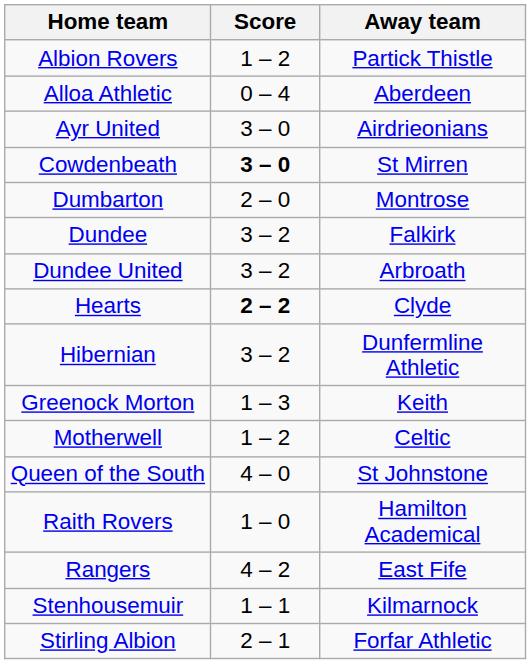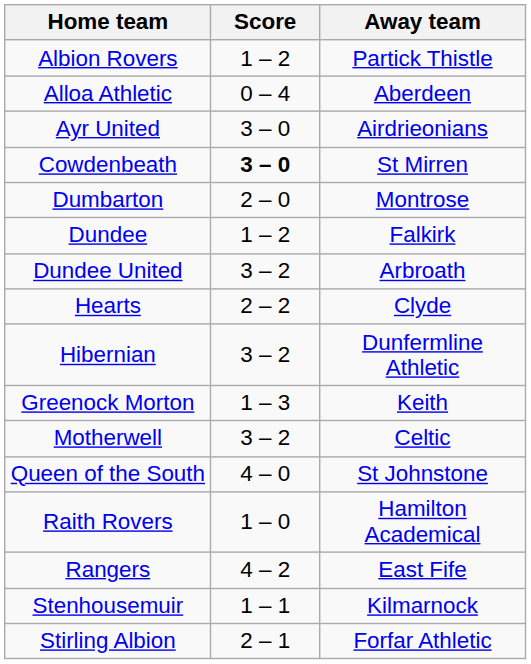Dundee | Score: 3 – 2 -> 1 – 2
Hearts | Score: bold -> normal
Motherwell | Score: 1 – 2 -> 3 – 2
